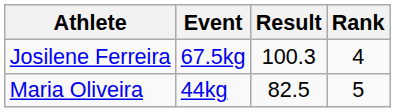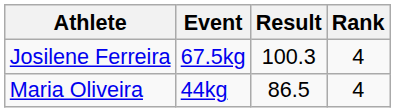Maria Oliveira | Result: 82.5 -> 86.5
Maria Oliveira | Rank: 5 -> 4
